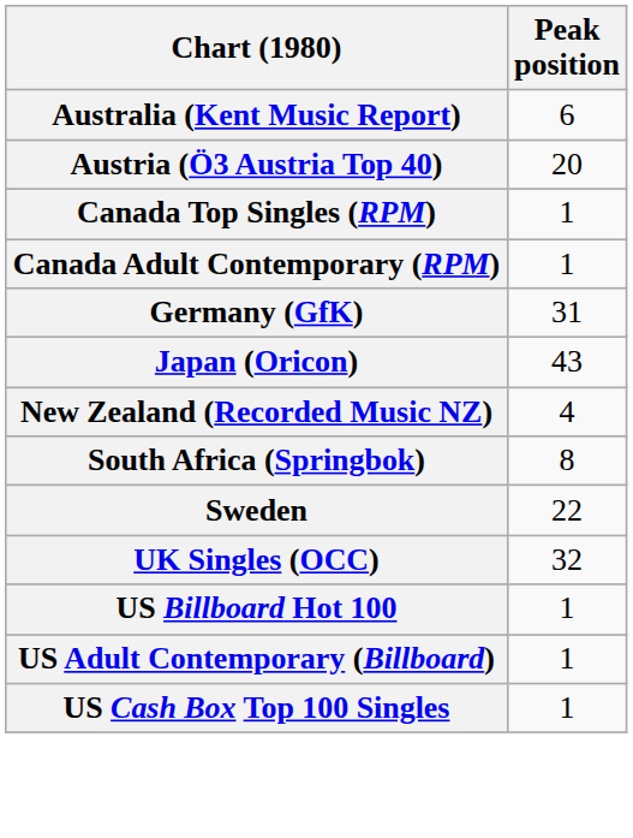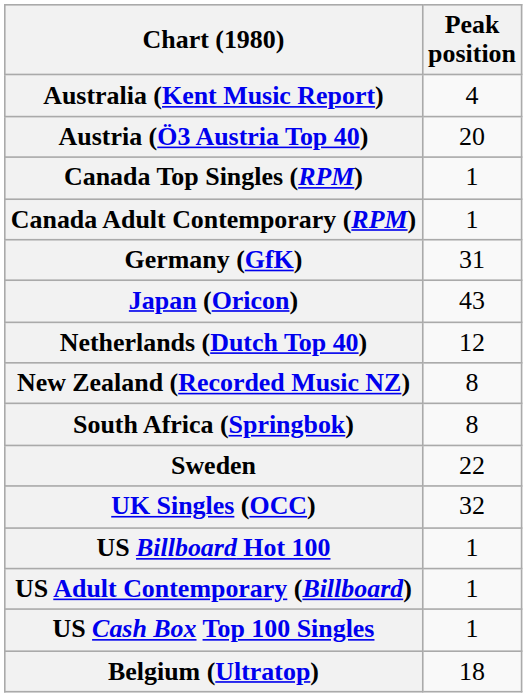Australia (Kent Music Report) | Peak position: 6 -> 4
+ row: Netherlands (Dutch Top 40) | 12
New Zealand (Recorded Music NZ) | Peak position: 4 -> 8
+ row: Belgium (Ultratop) | 18
